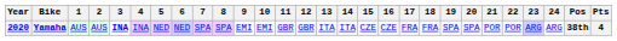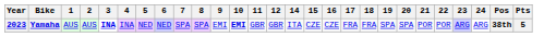- column: 13 | ITA
Yamaha | Year: 2020 -> 2023
Yamaha | 10: normal -> bold
Yamaha | Pts: 4 -> 5
